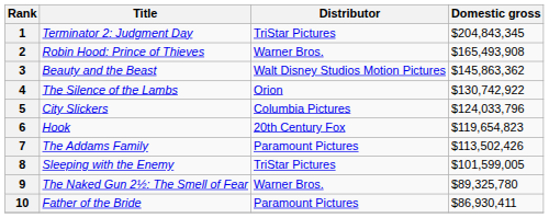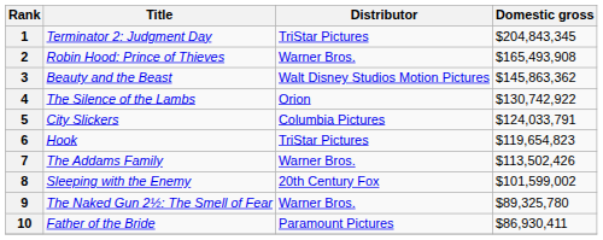5 | Domestic gross: $124,033,796 -> $124,033,791
6 | Distributor: 20th Century Fox -> TriStar Pictures
7 | Distributor: Paramount Pictures -> Warner Bros.
8 | Distributor: TriStar Pictures -> 20th Century Fox
8 | Domestic gross: $101,599,005 -> $101,599,002
